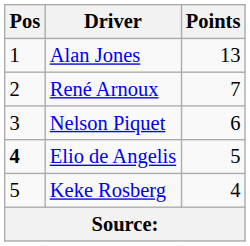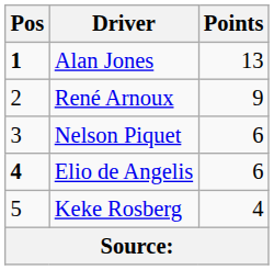Alan Jones | Pos: normal -> bold
René Arnoux | Points: 7 -> 9
Elio de Angelis | Points: 5 -> 6
